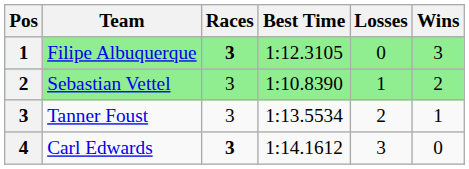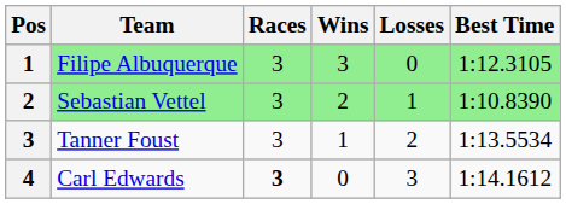columns swapped: Wins <-> Best Time
Filipe Albuquerque | Races: bold -> normal
